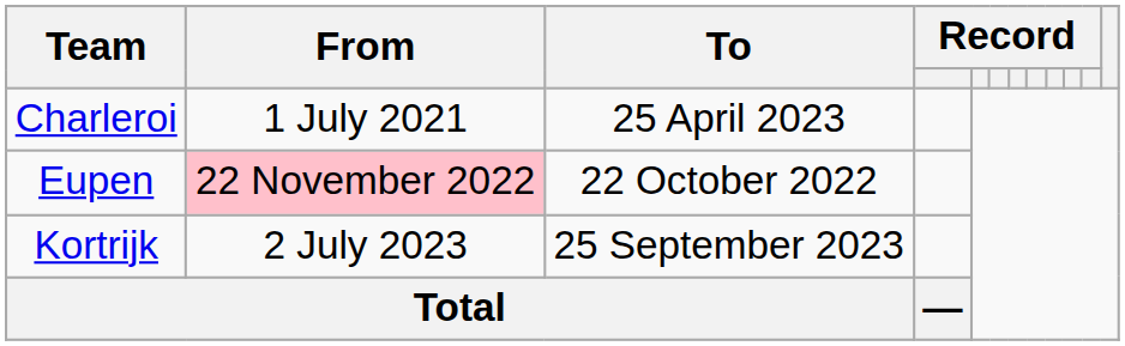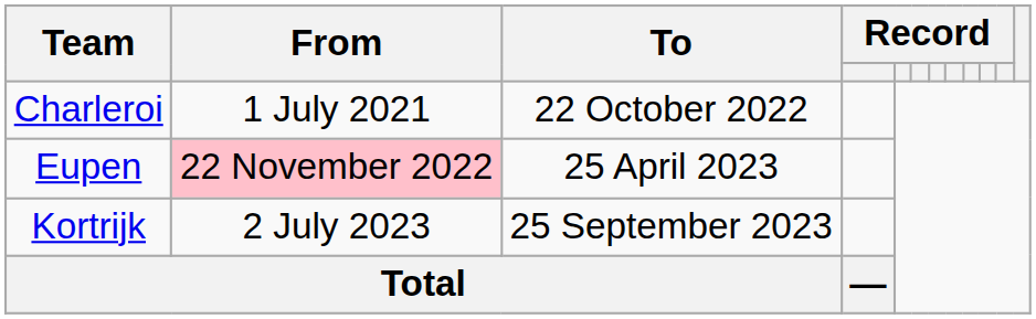Charleroi | To: 25 April 2023 -> 22 October 2022
Eupen | To: 22 October 2022 -> 25 April 2023
